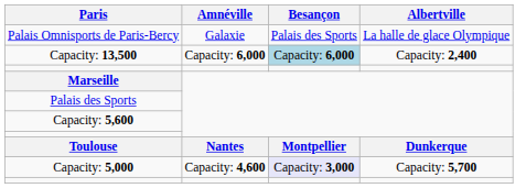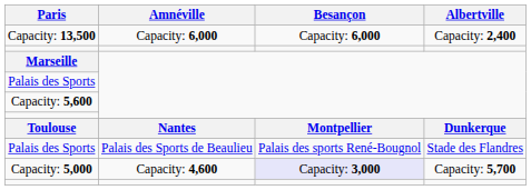- row: Palais Omnisports de Paris-Bercy | Galaxie | Palais des Sports | La halle de glace Olympique
Capacity: 13,500 | Besançon: lightblue background -> no background
+ row: Palais des Sports | Palais des Sports de Beaulieu | Palais des sports René-Bougnol | Stade des Flandres
